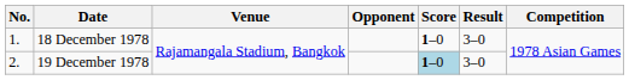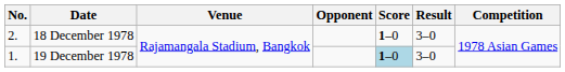18 December 1978 | No.: 1. -> 2.
19 December 1978 | No.: 2. -> 1.
